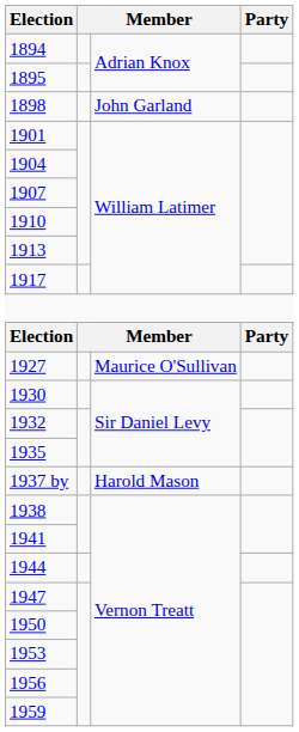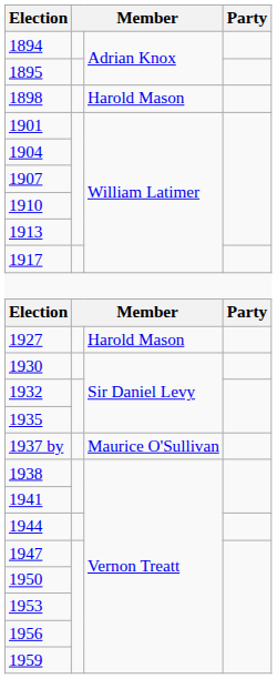1898 | column 3: John Garland -> Harold Mason
1927 | column 3: Maurice O'Sullivan -> Harold Mason
1937 by | column 3: Harold Mason -> Maurice O'Sullivan
